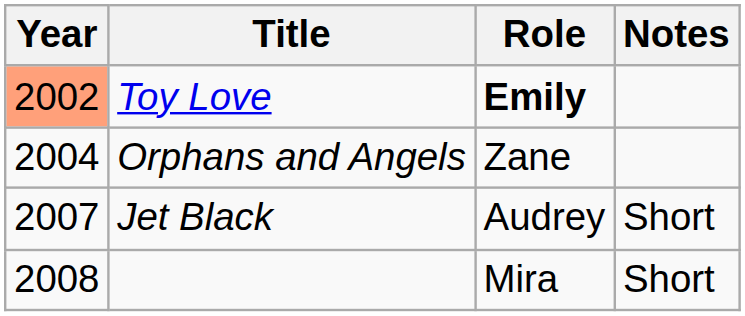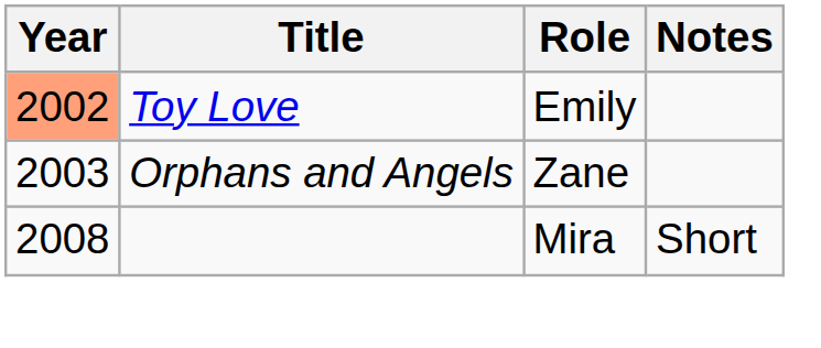Toy Love | Role: bold -> normal
Orphans and Angels | Year: 2004 -> 2003
- row: 2007 | Jet Black | Audrey | Short
